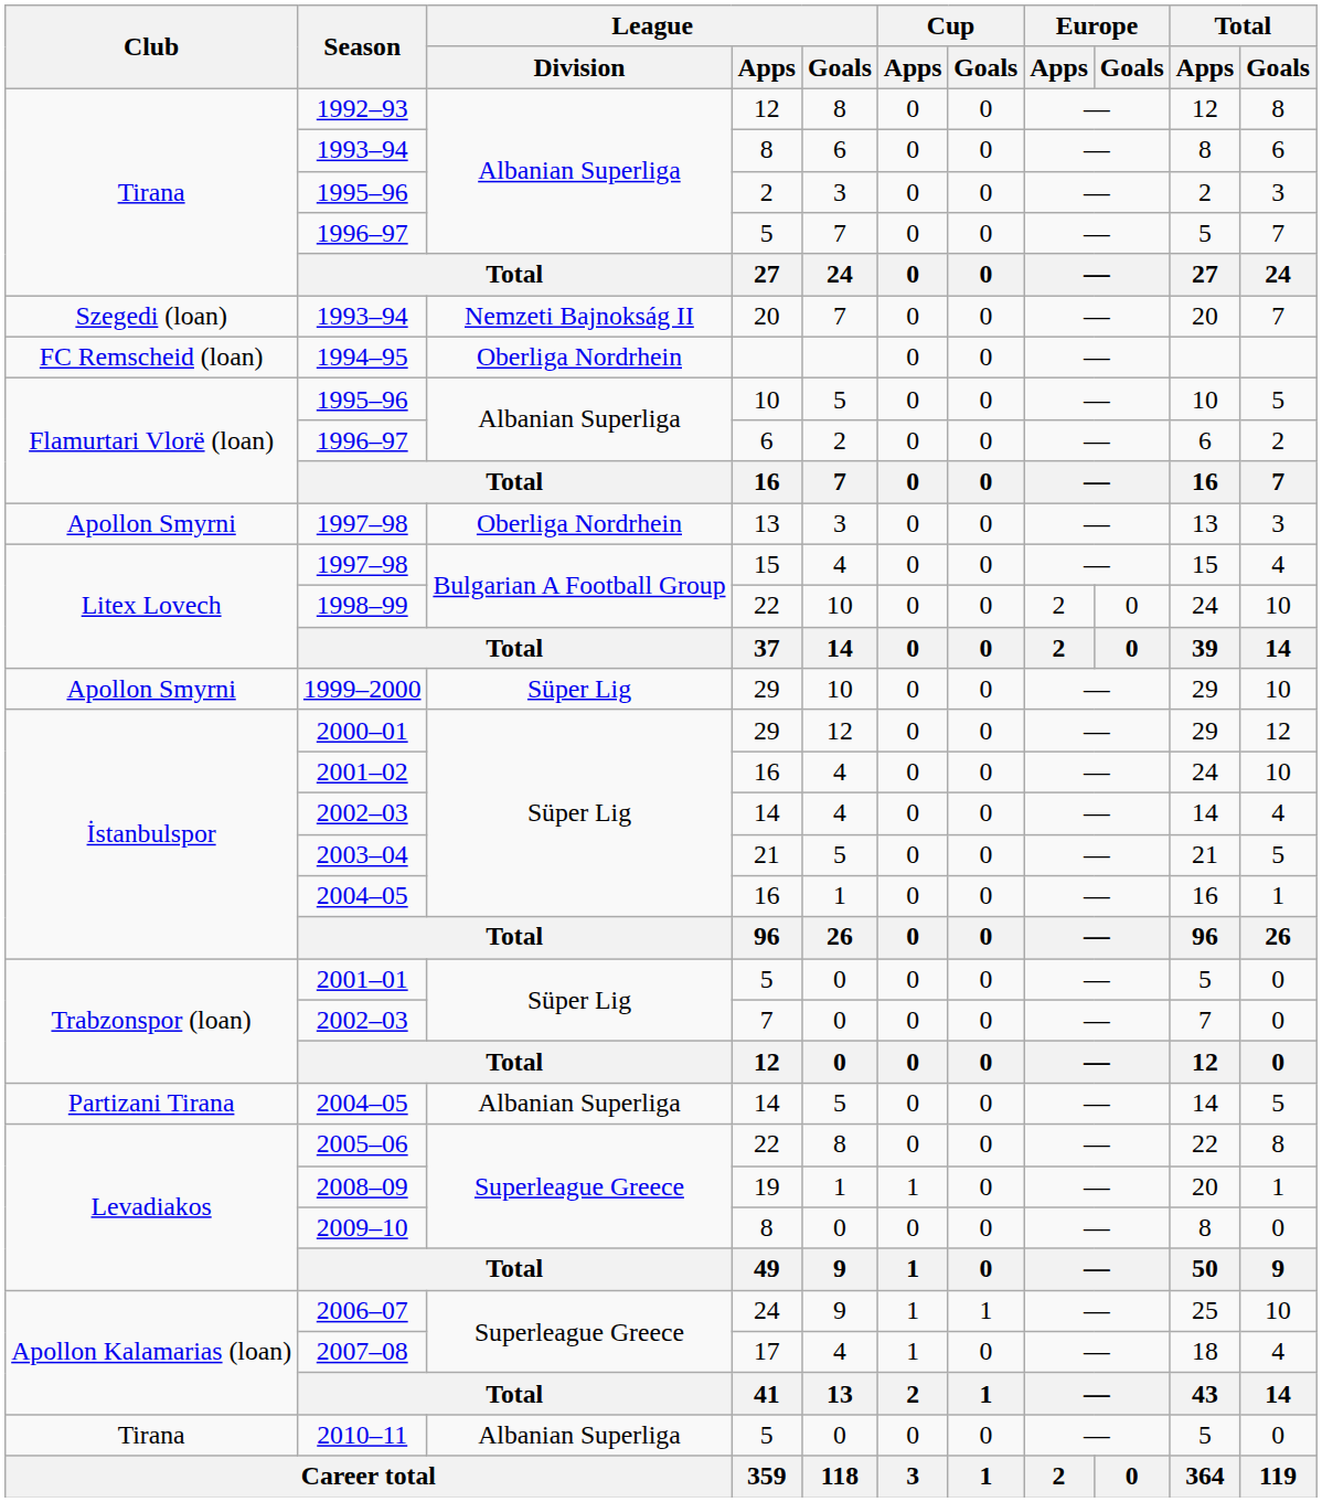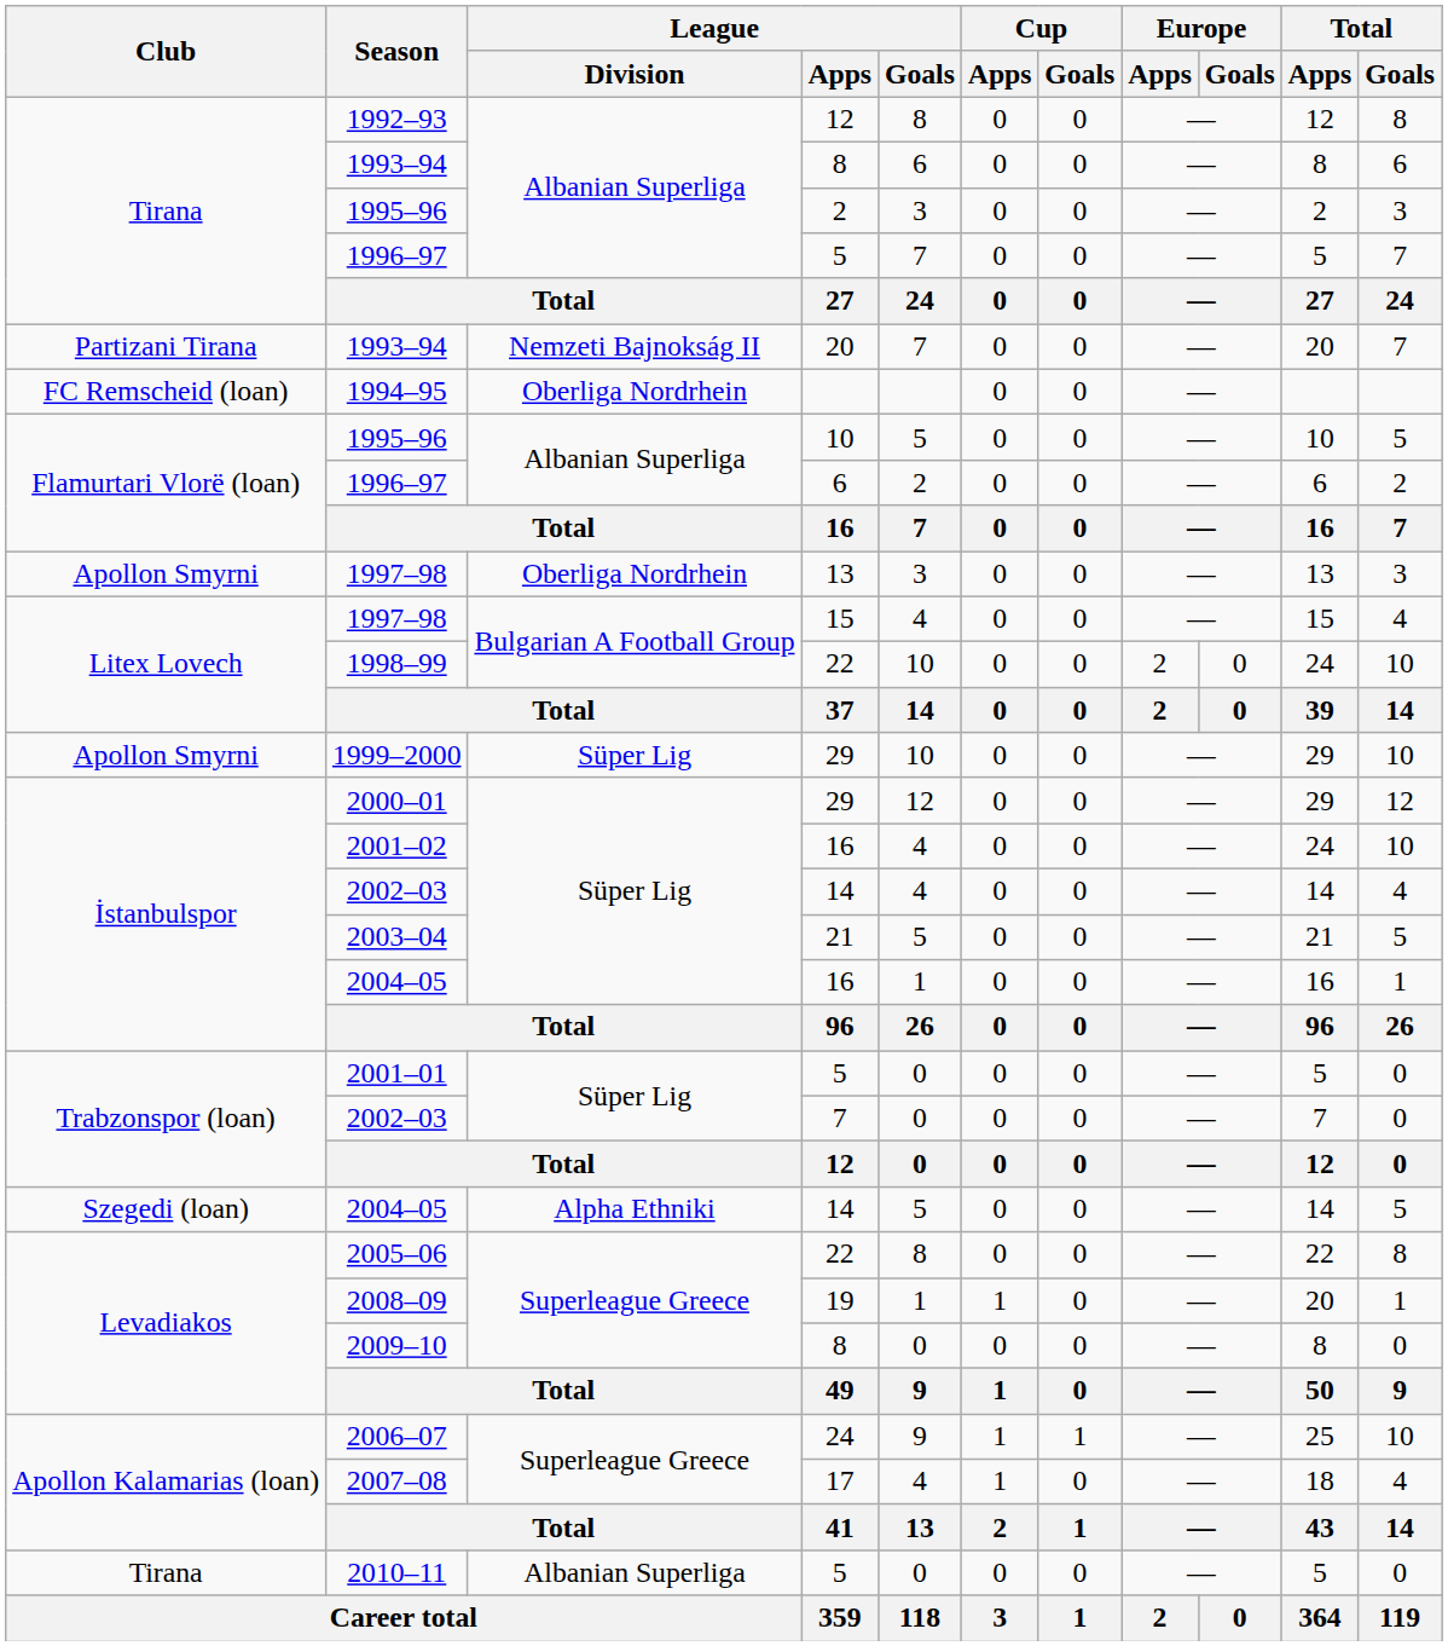1993–94 / 20 | Club: Szegedi (loan) -> Partizani Tirana
2004–05 / 14 | Club: Partizani Tirana -> Szegedi (loan)
2004–05 / 14 | League / Division: Albanian Superliga -> Alpha Ethniki
